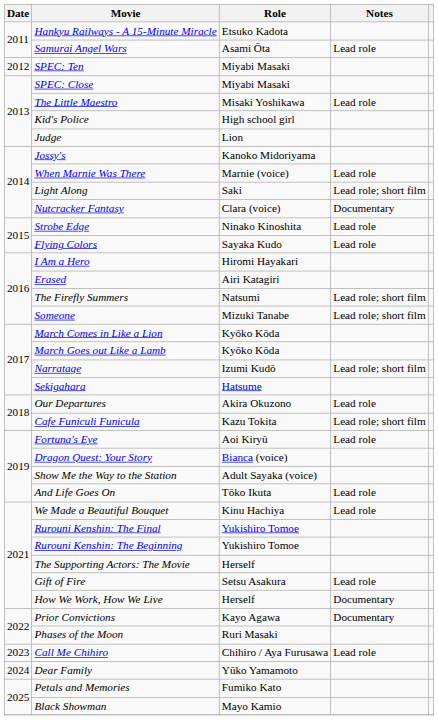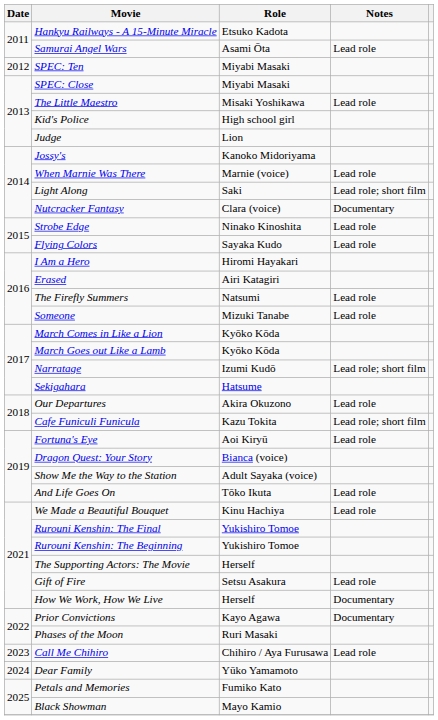The Firefly Summers | Notes: Lead role; short film -> Lead role
Someone | Notes: Lead role; short film -> Lead role
